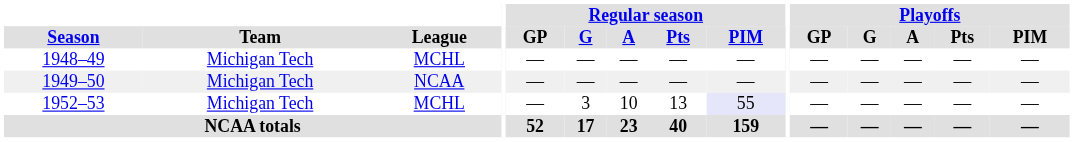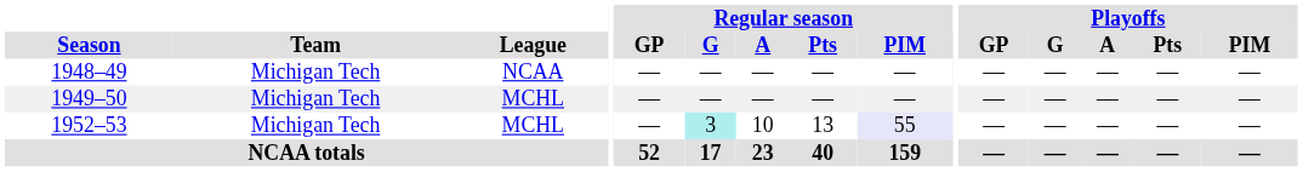1948–49 | League: MCHL -> NCAA
1949–50 | League: NCAA -> MCHL
1952–53 | Regular season / G: no background -> paleturquoise background
